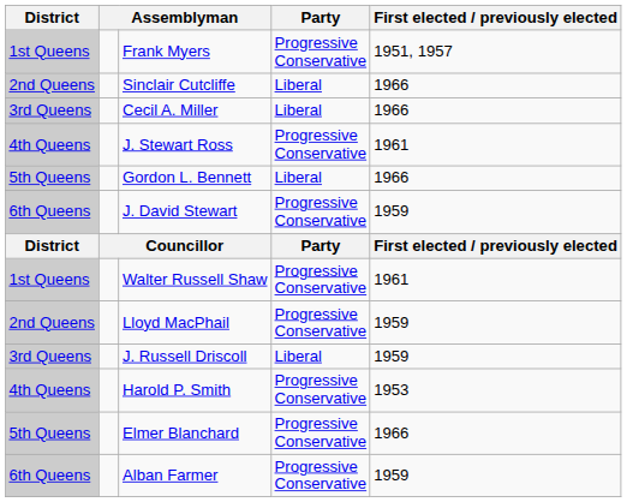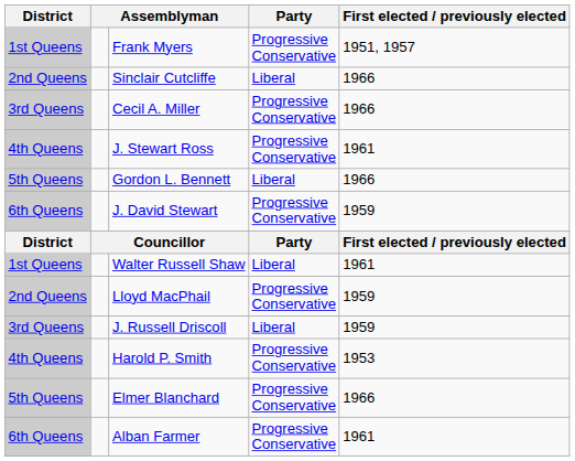Cecil A. Miller | Party: Liberal -> Progressive Conservative
Walter Russell Shaw | Party: Progressive Conservative -> Liberal
Alban Farmer | First elected / previously elected: 1959 -> 1961
